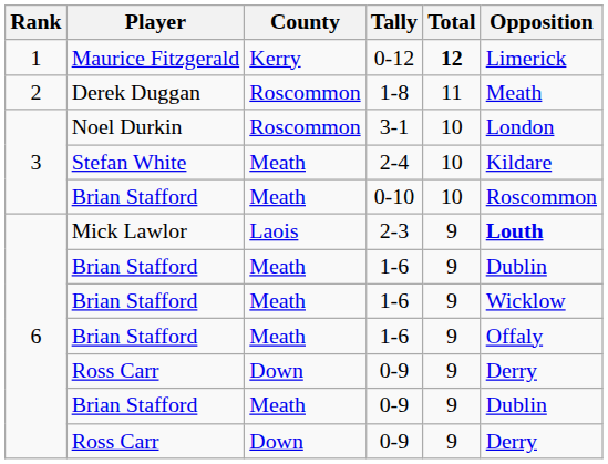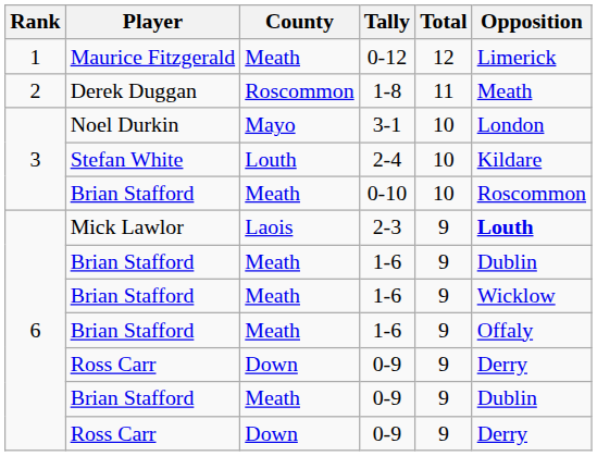0-12 | County: Kerry -> Meath
0-12 | Total: bold -> normal
3-1 | County: Roscommon -> Mayo
2-4 | County: Meath -> Louth
